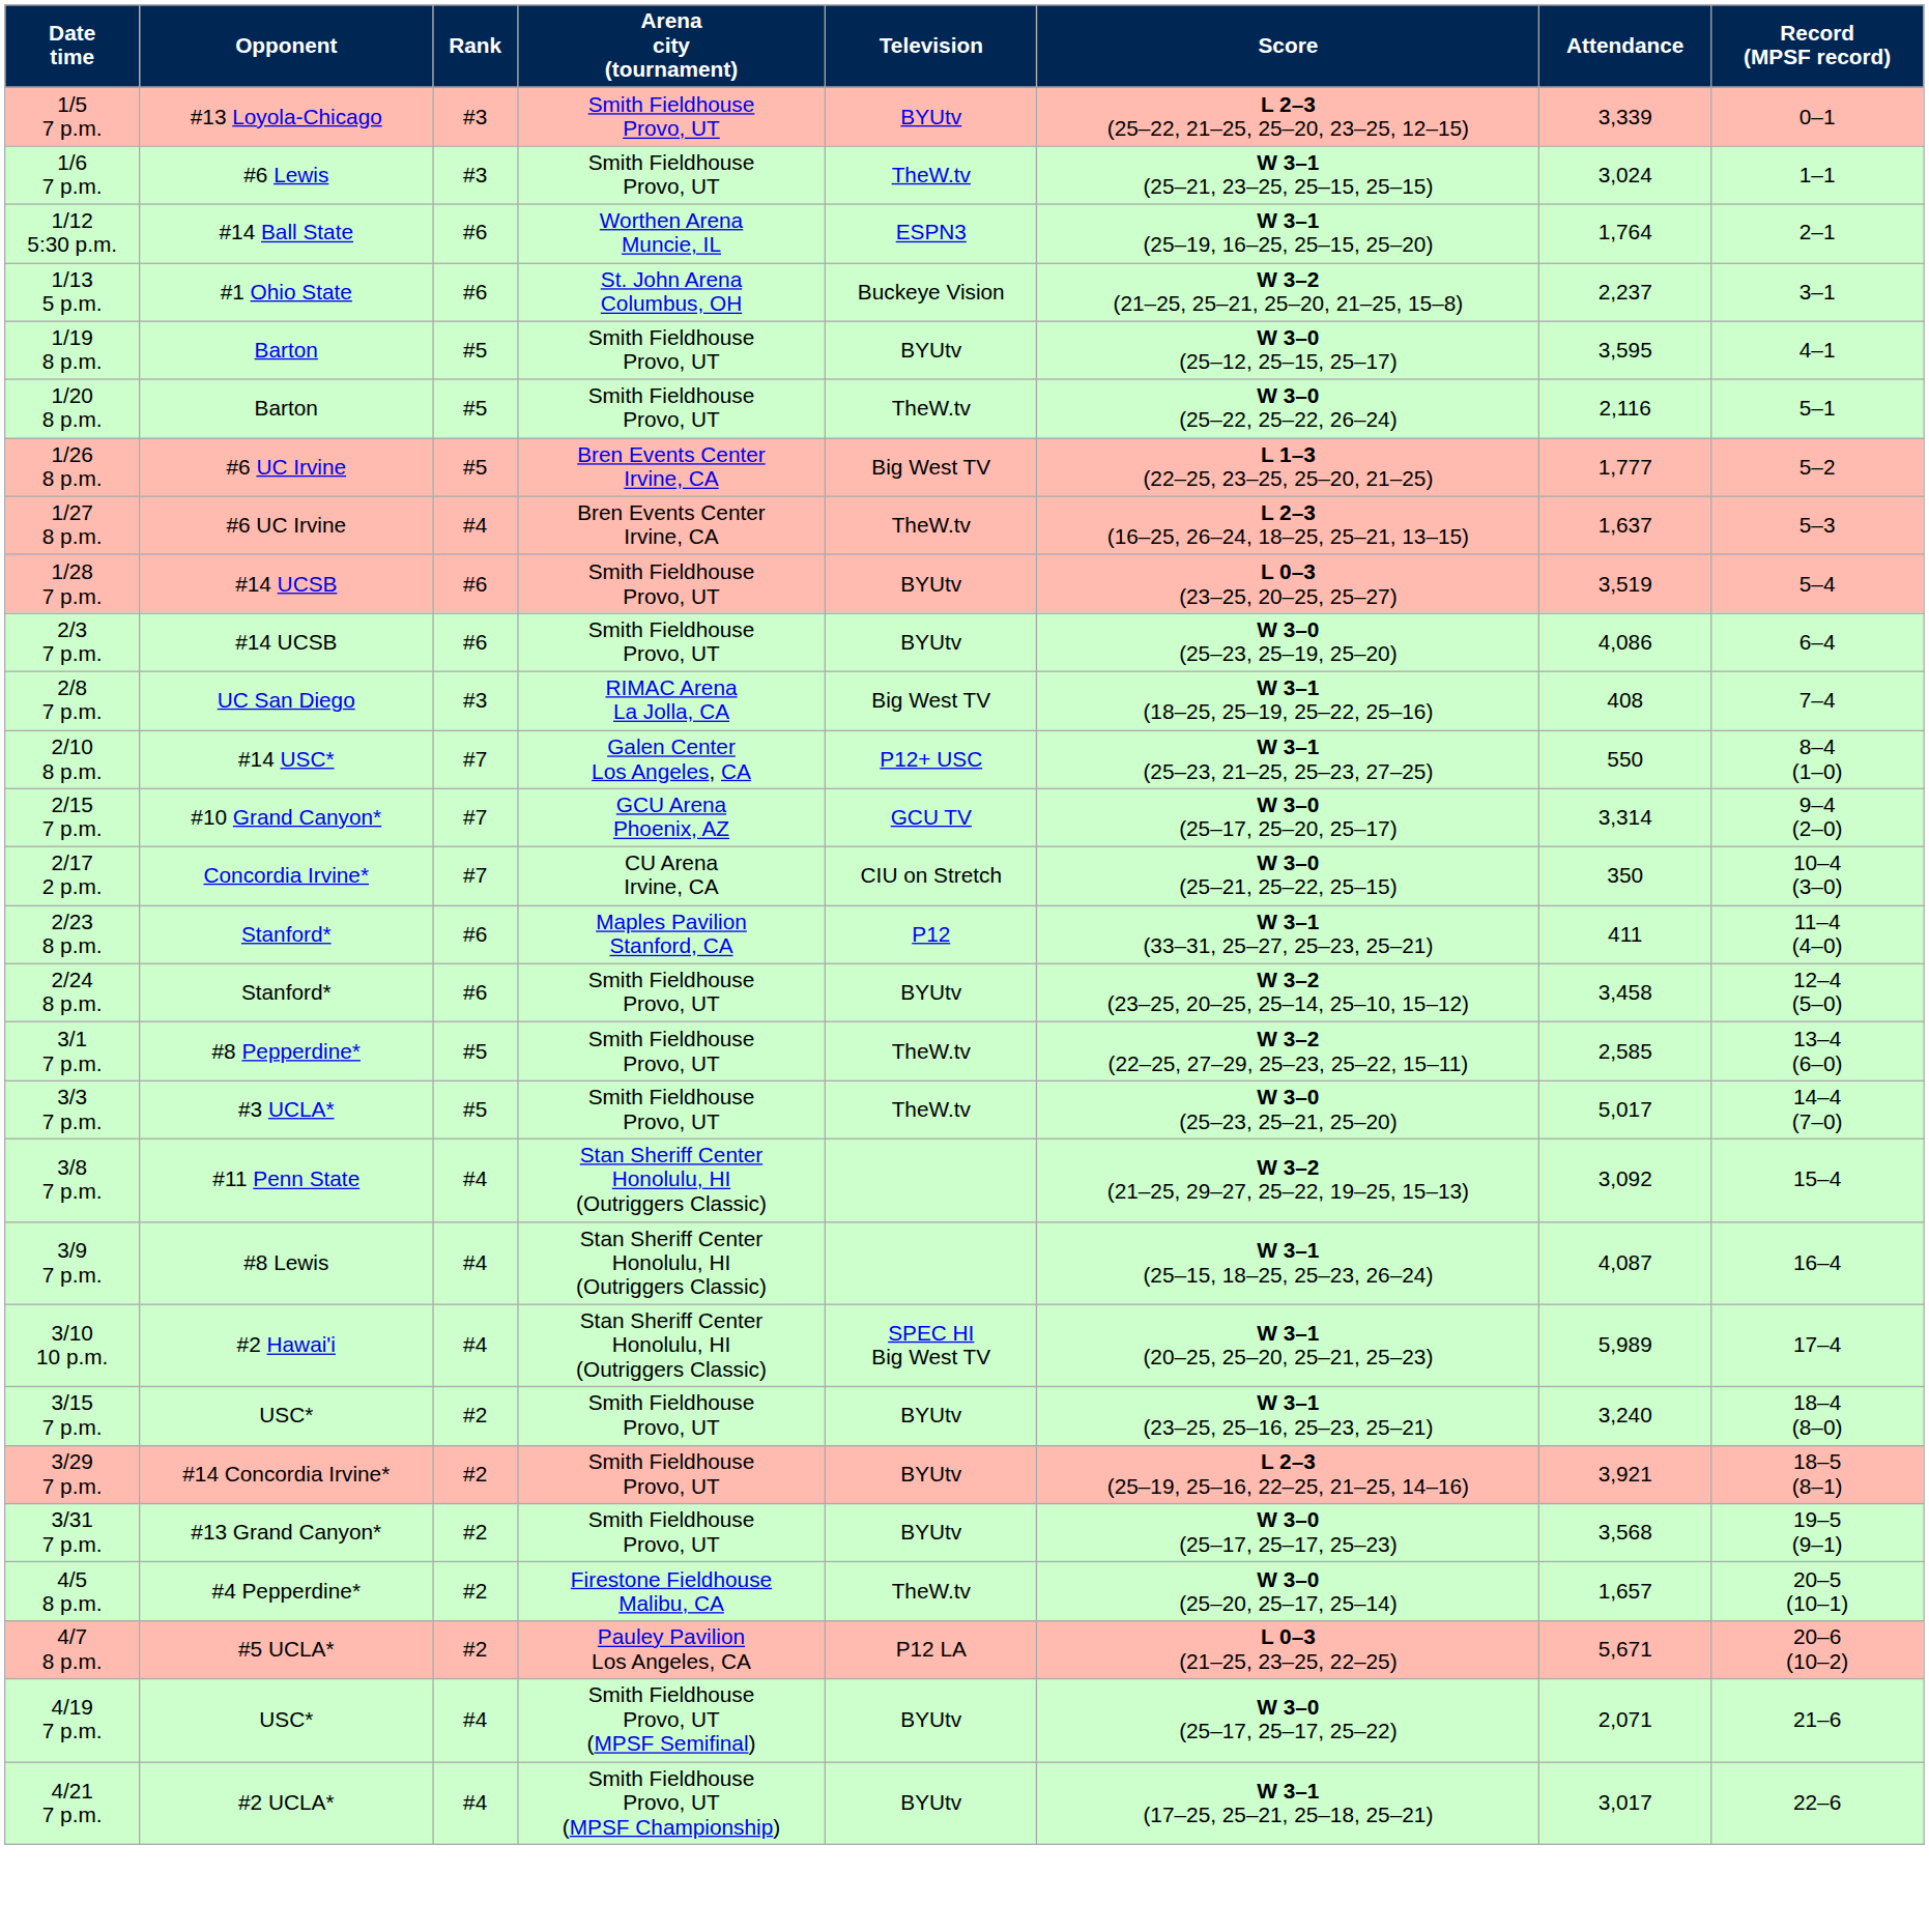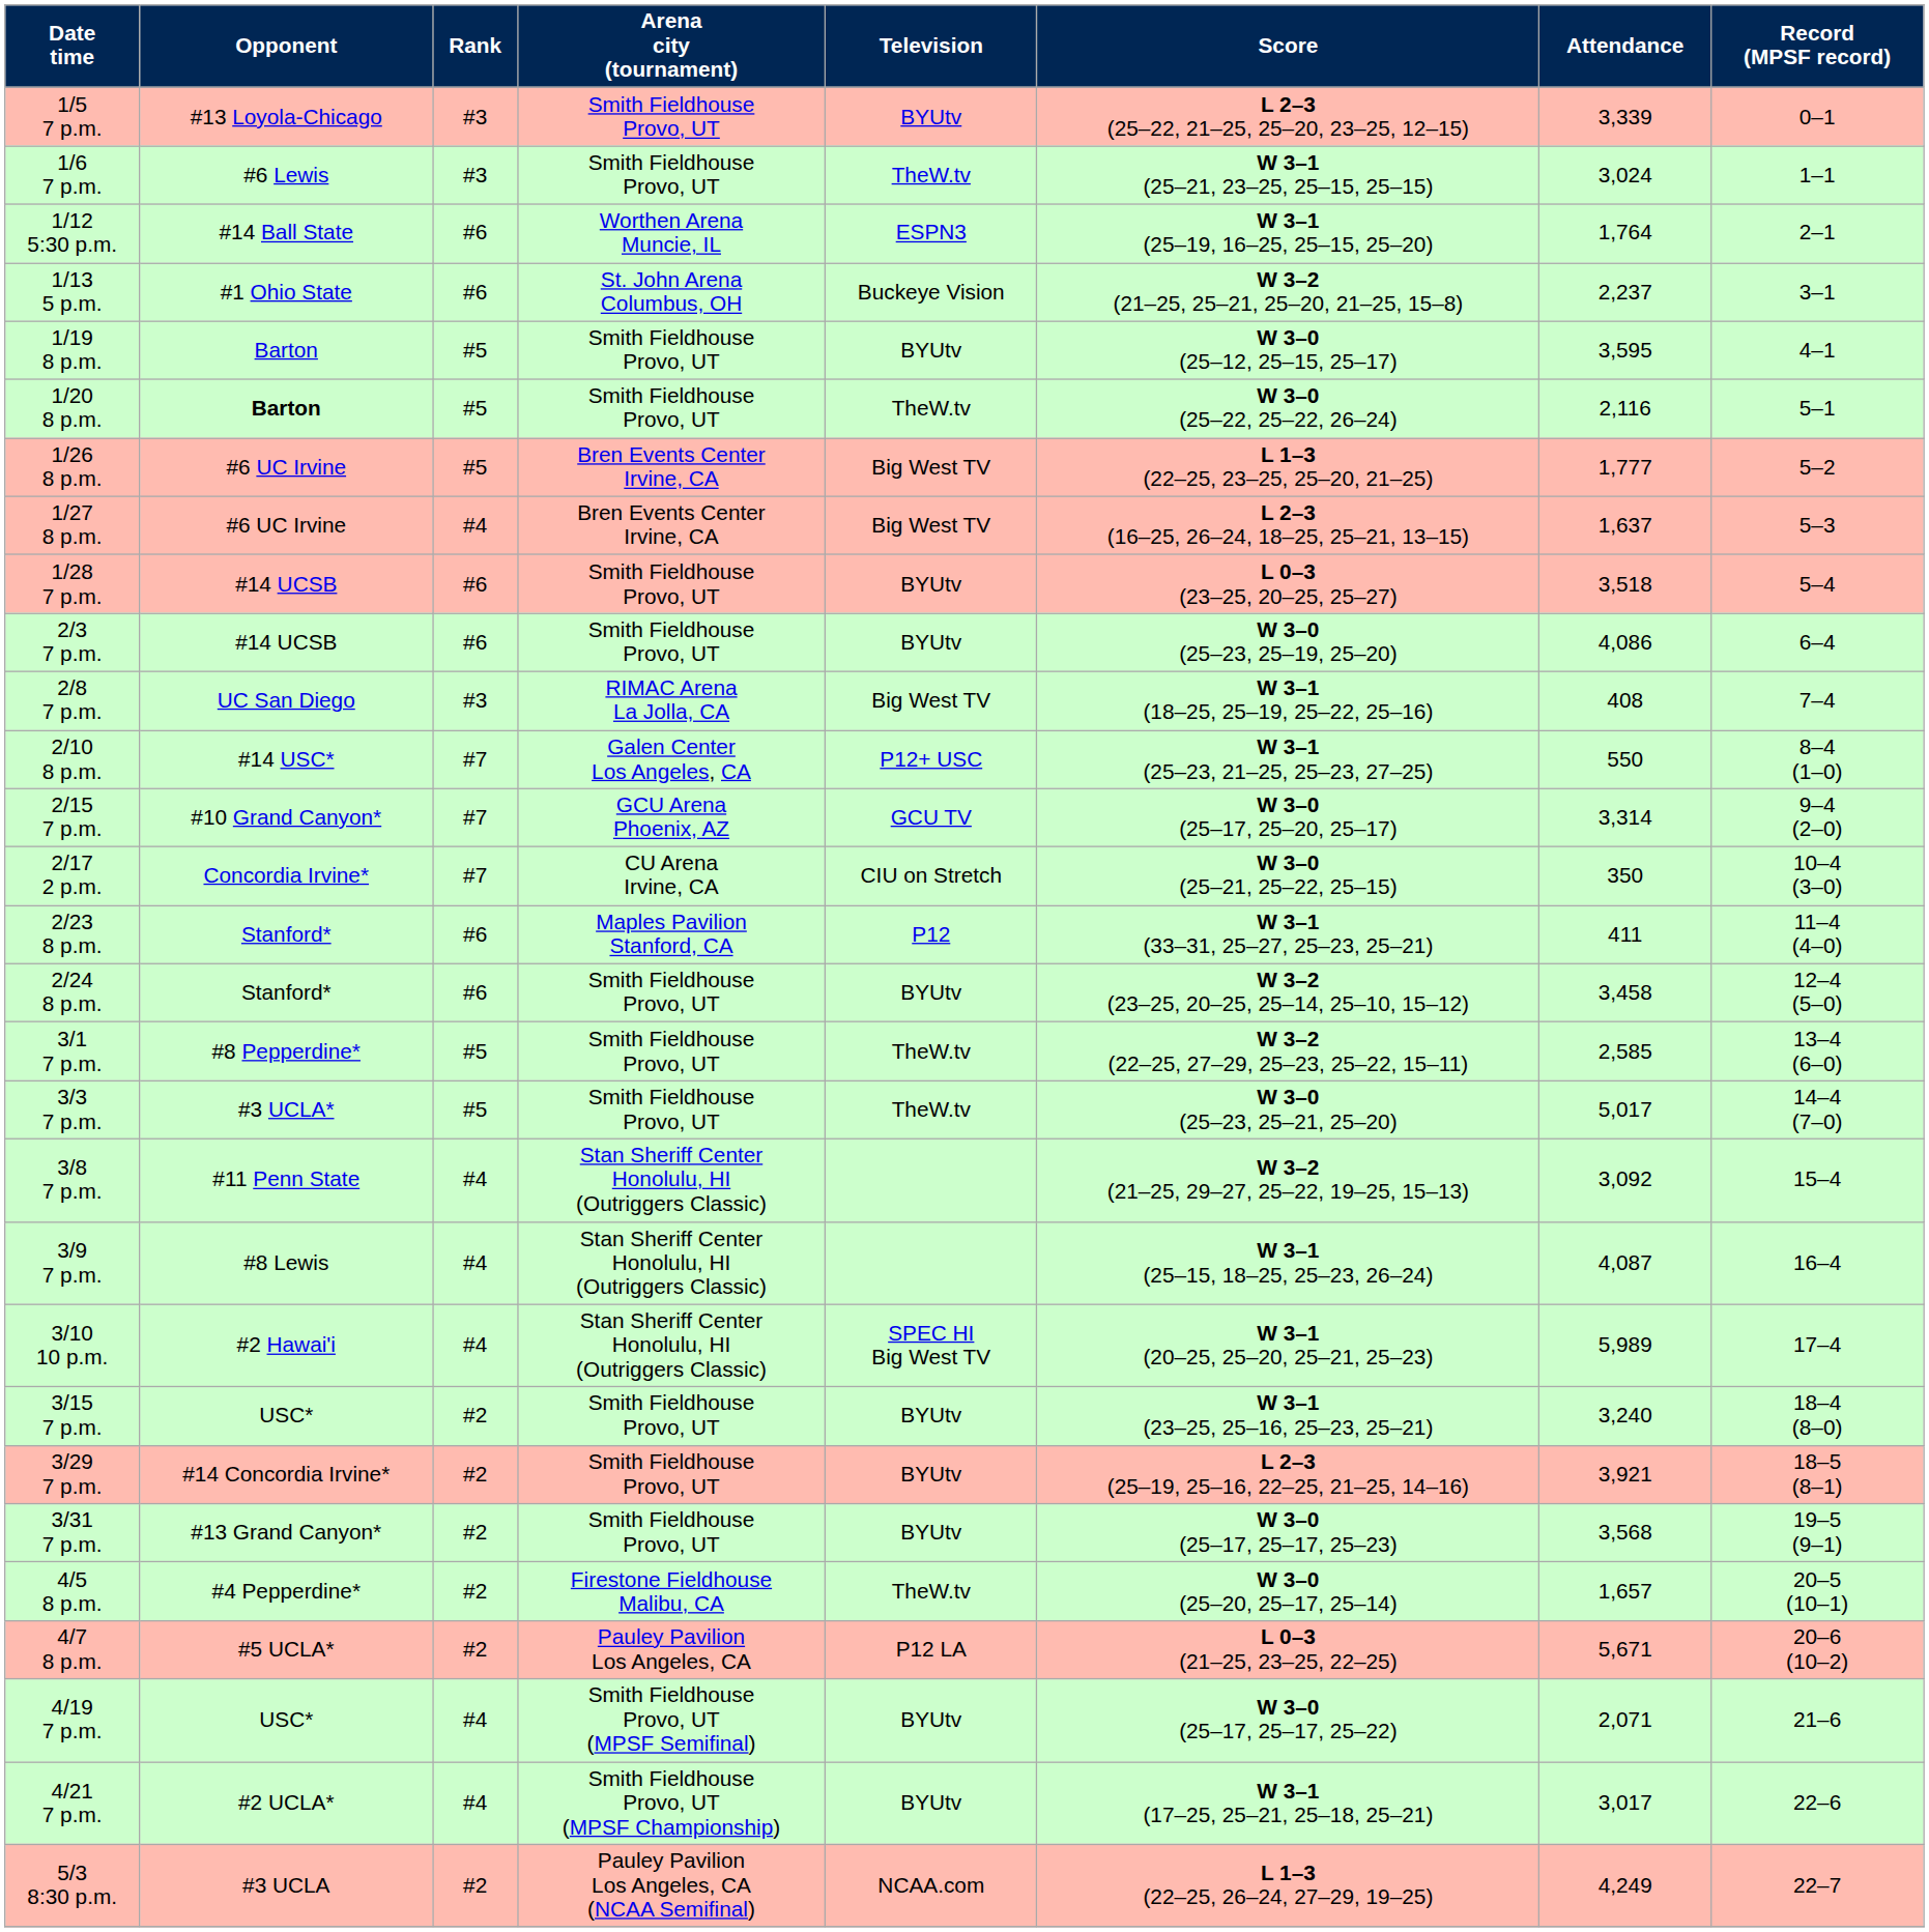1/20 8 p.m. | Opponent: normal -> bold
1/27 8 p.m. | Television: TheW.tv -> Big West TV
1/28 7 p.m. | Attendance: 3,519 -> 3,518
+ row: 5/3 8:30 p.m. | #3 UCLA | #2 | Pauley Pavilion Los Angeles, CA (NCAA Semifinal) | NCAA.com | L 1–3 (22–25, 26–24, 27–29, 19–25) | 4,249 | 22–7
